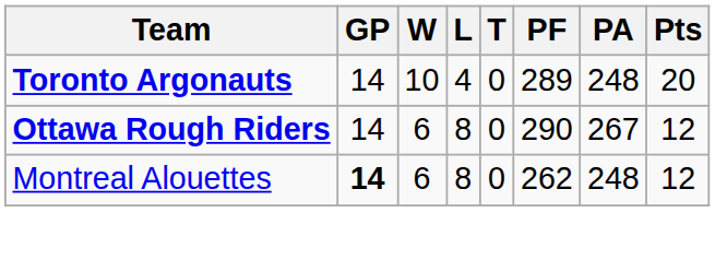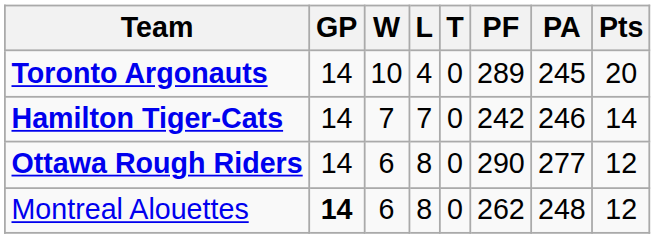Toronto Argonauts | PA: 248 -> 245
+ row: Hamilton Tiger-Cats | 14 | 7 | 7 | 0 | 242 | 246 | 14
Ottawa Rough Riders | PA: 267 -> 277
